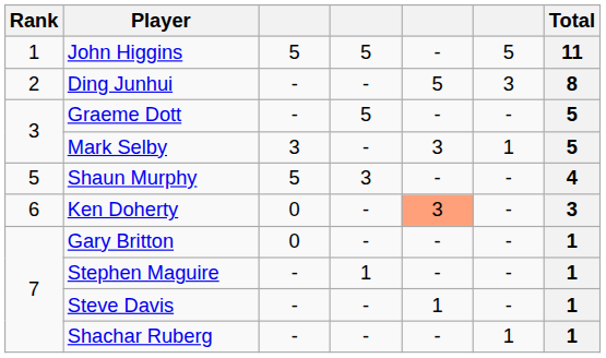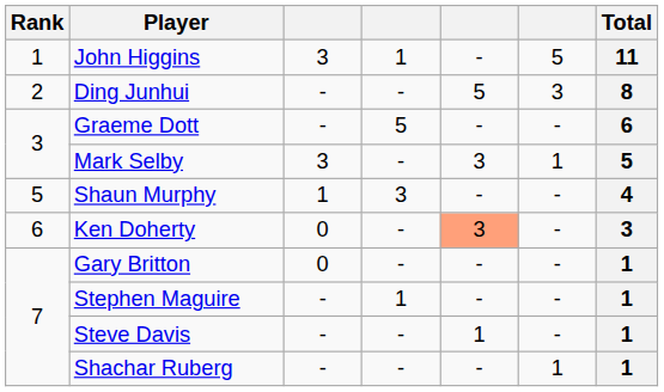John Higgins | column 3: 5 -> 3
John Higgins | column 4: 5 -> 1
Graeme Dott | Total: 5 -> 6
Shaun Murphy | column 3: 5 -> 1
